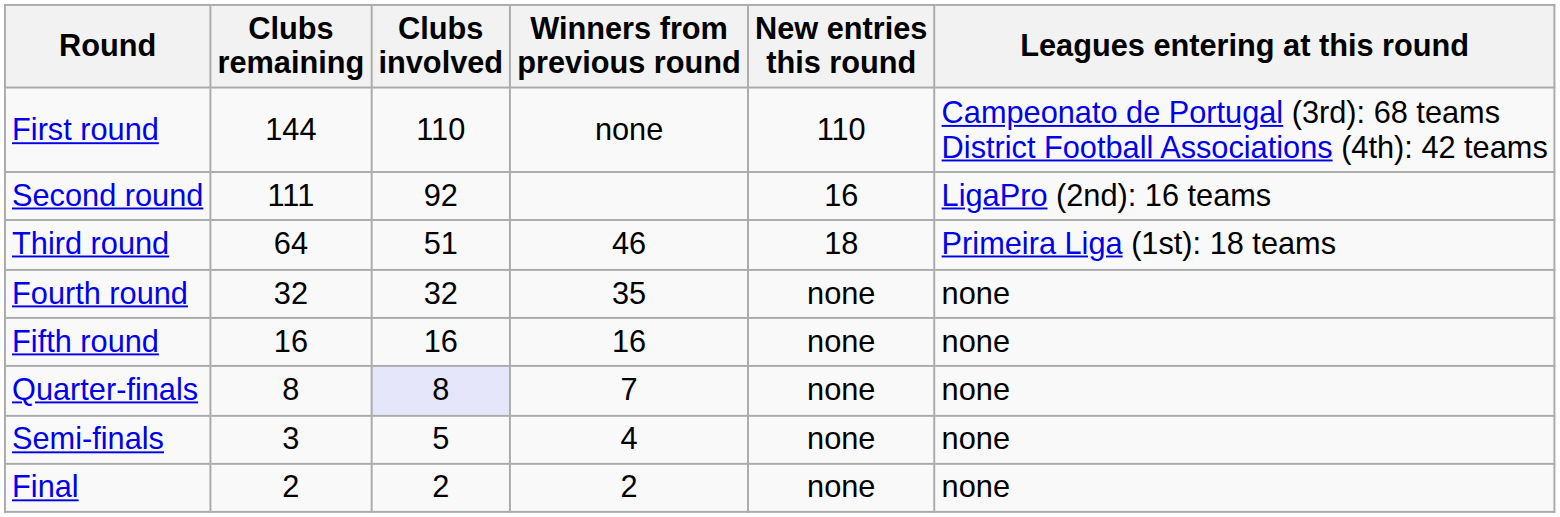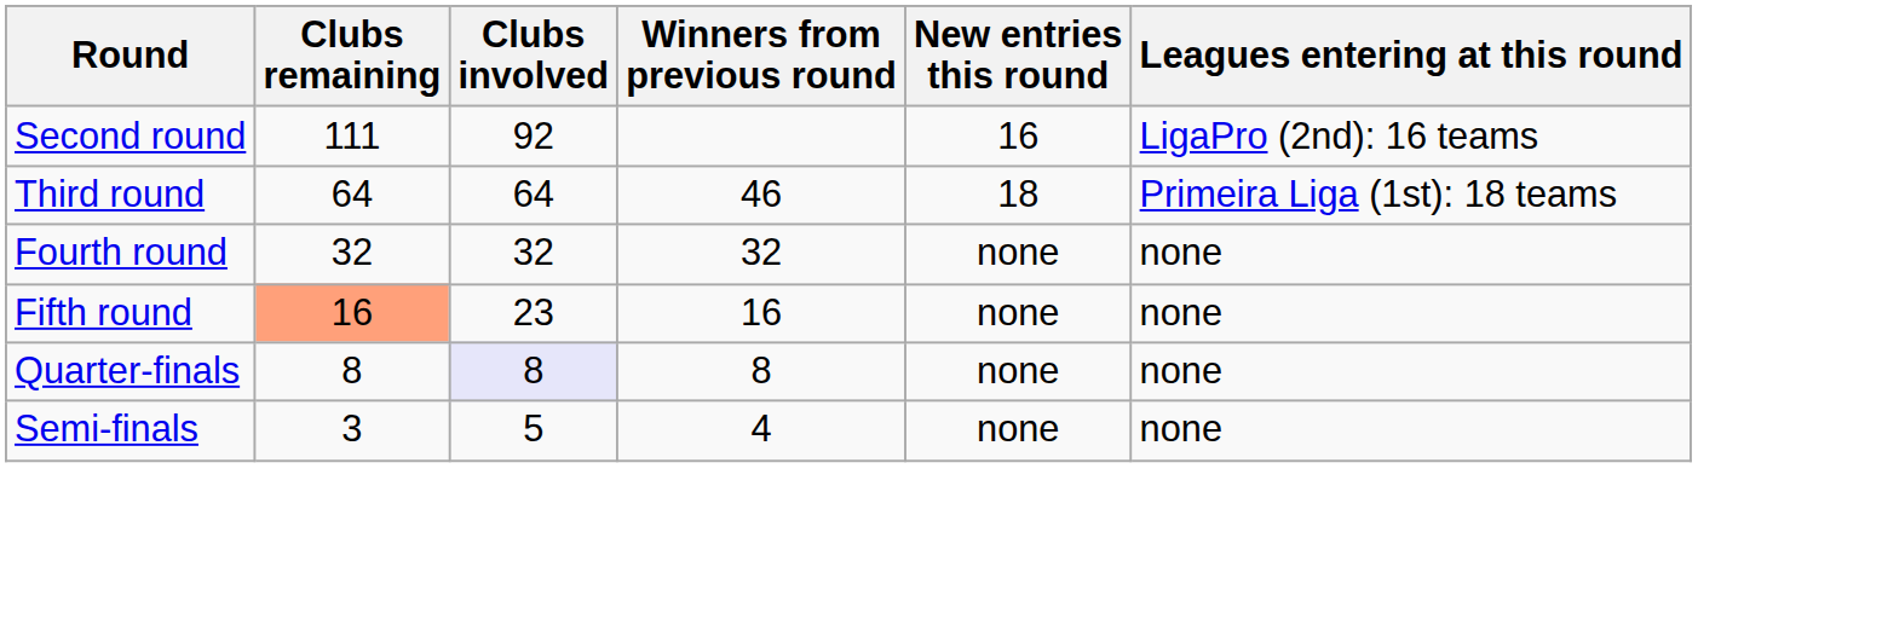- row: First round | 144 | 110 | none | 110 | Campeonato de Portugal (3rd): 68 teams District Football Associations (4th): 42 teams
Third round | Clubs involved: 51 -> 64
Fourth round | Winners from previous round: 35 -> 32
Fifth round | Clubs remaining: no background -> lightsalmon background
Fifth round | Clubs involved: 16 -> 23
Quarter-finals | Winners from previous round: 7 -> 8
- row: Final | 2 | 2 | 2 | none | none
